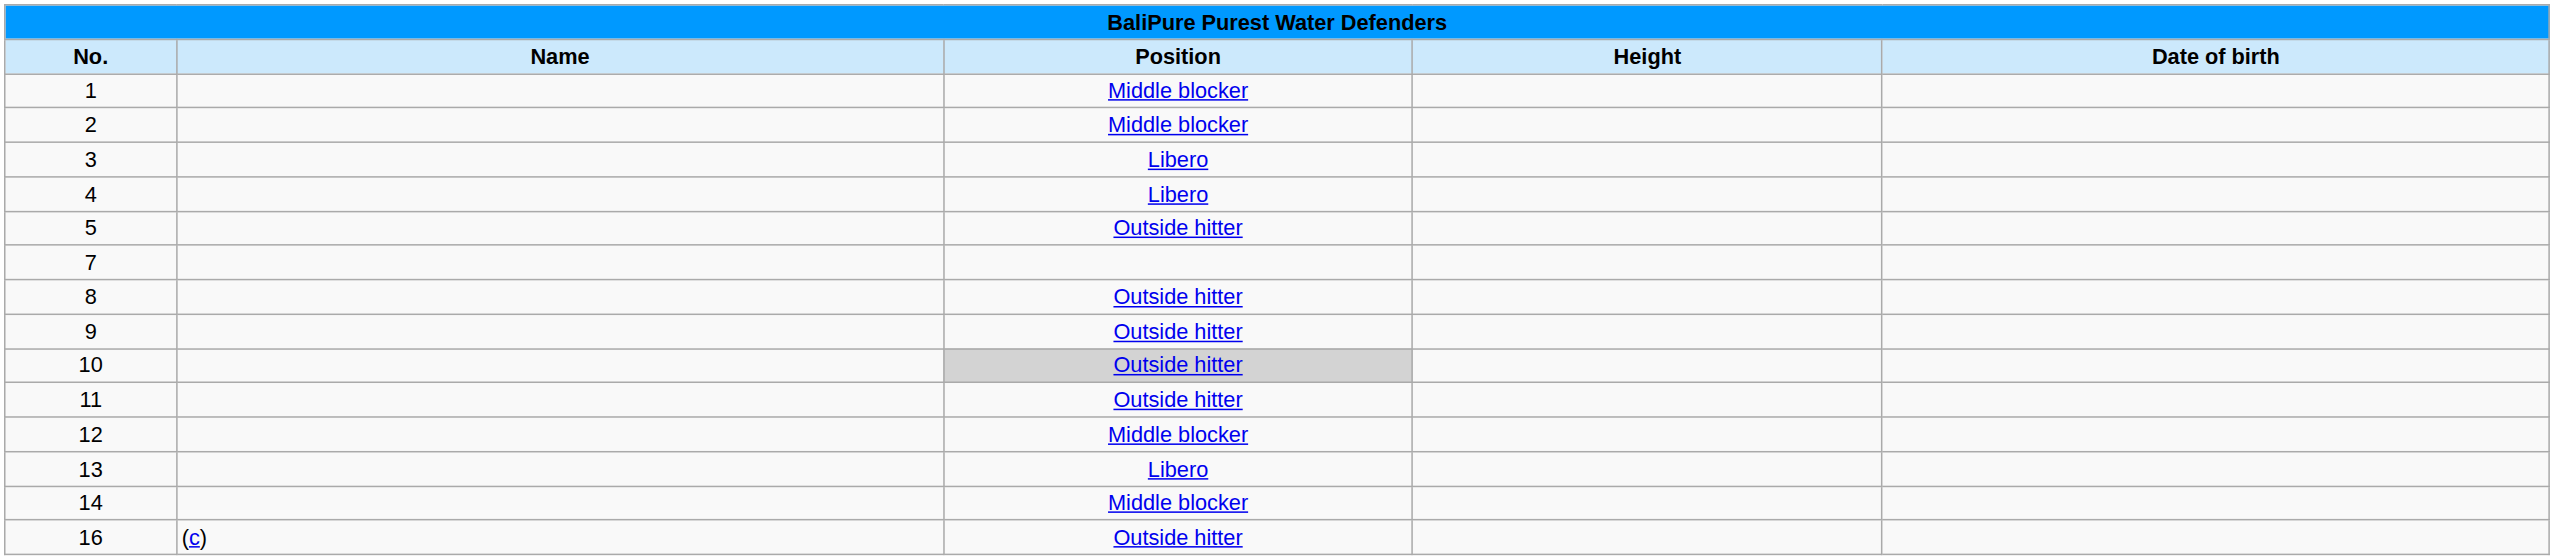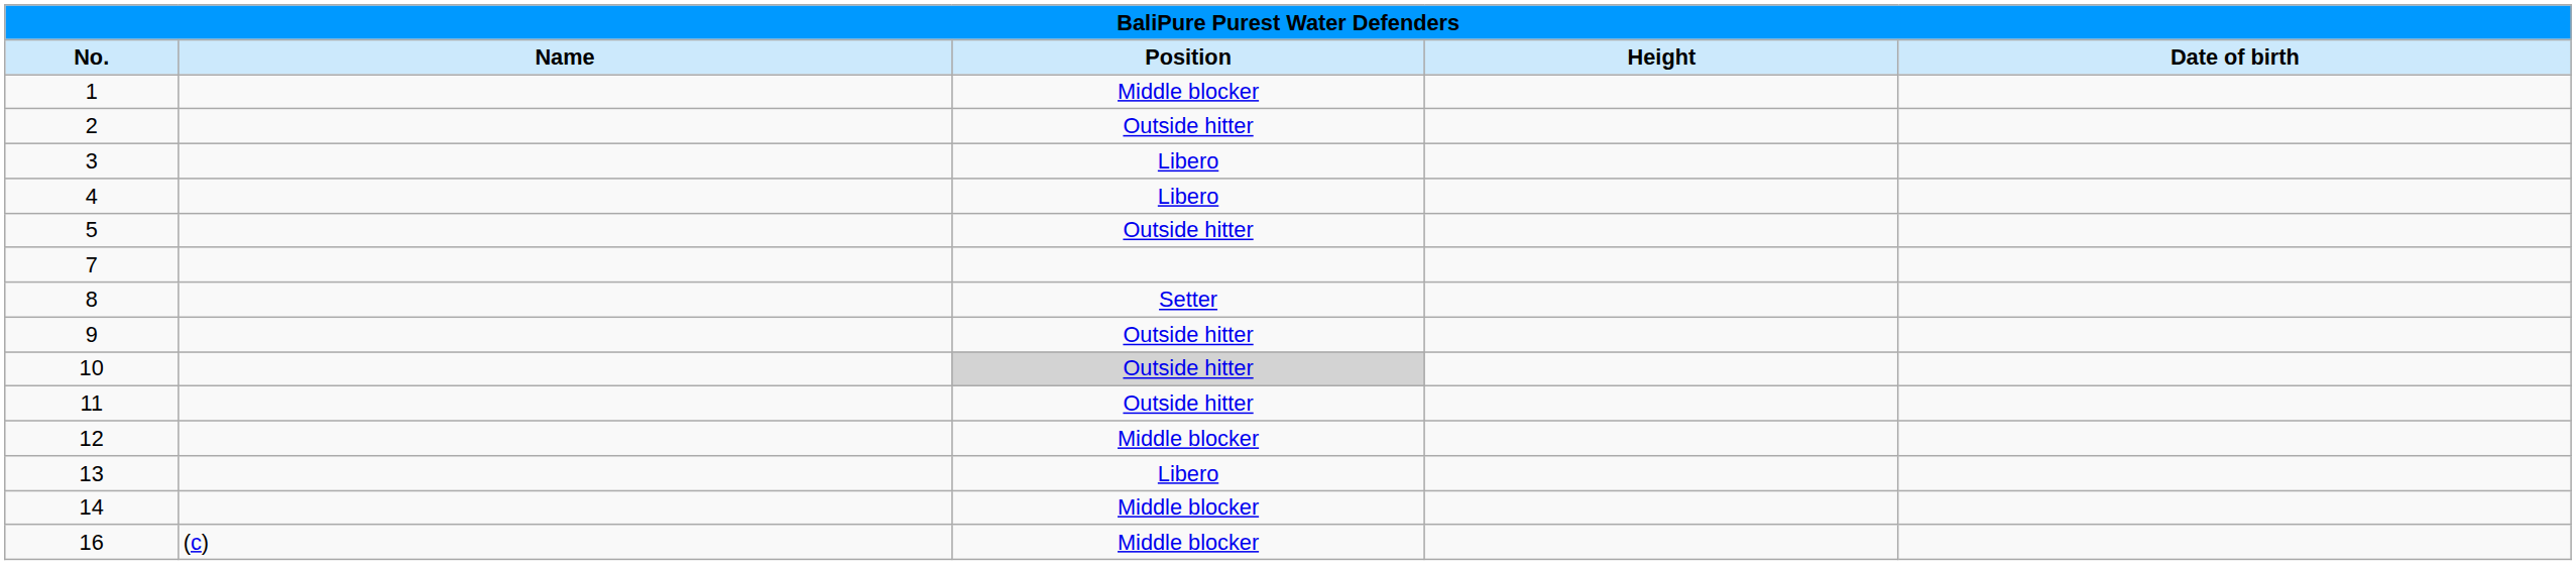2 | Position: Middle blocker -> Outside hitter
8 | Position: Outside hitter -> Setter
16 | Position: Outside hitter -> Middle blocker
